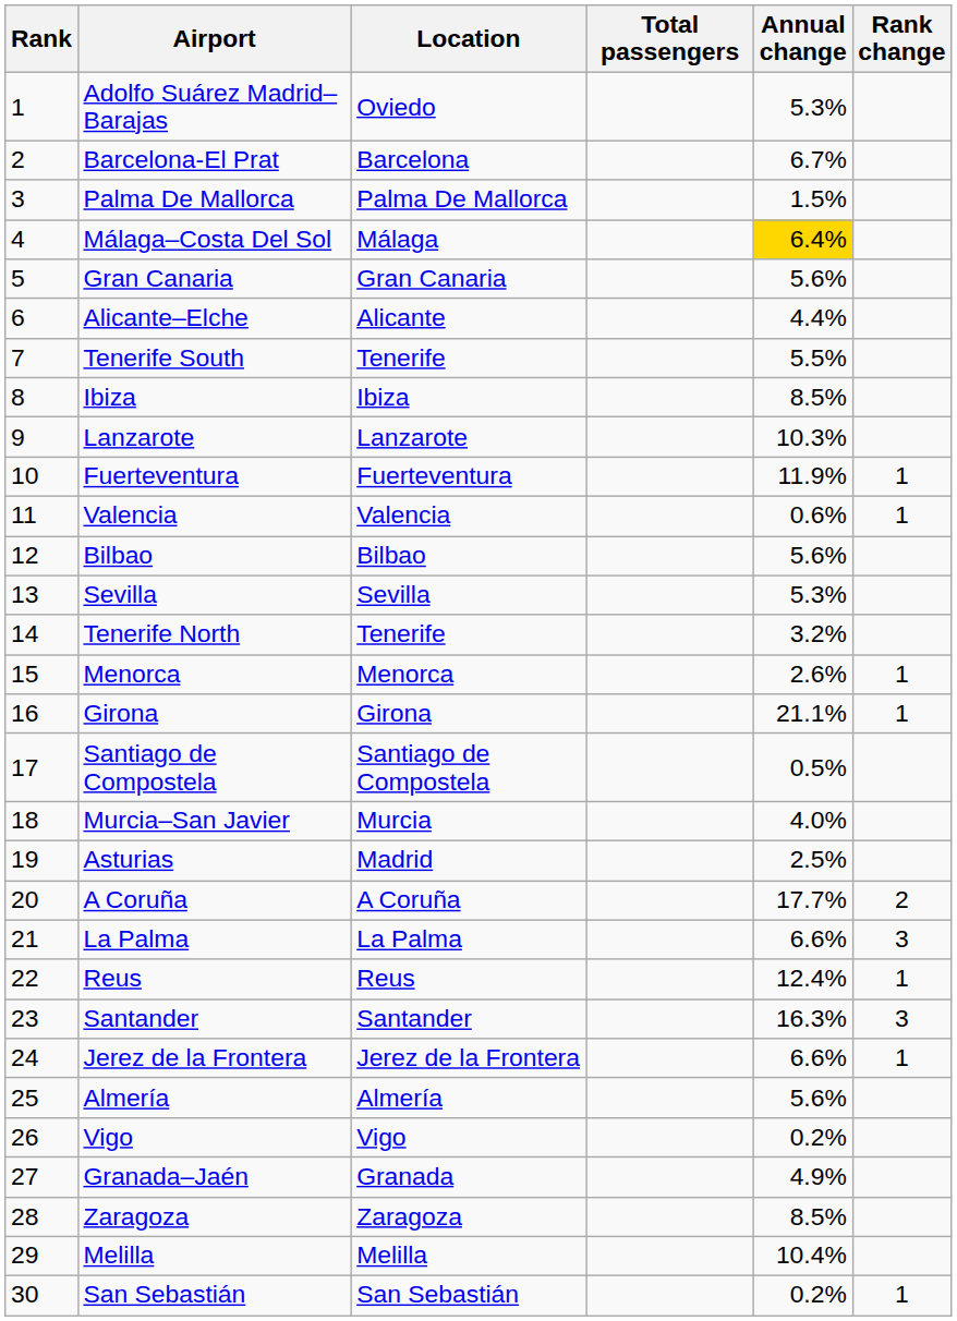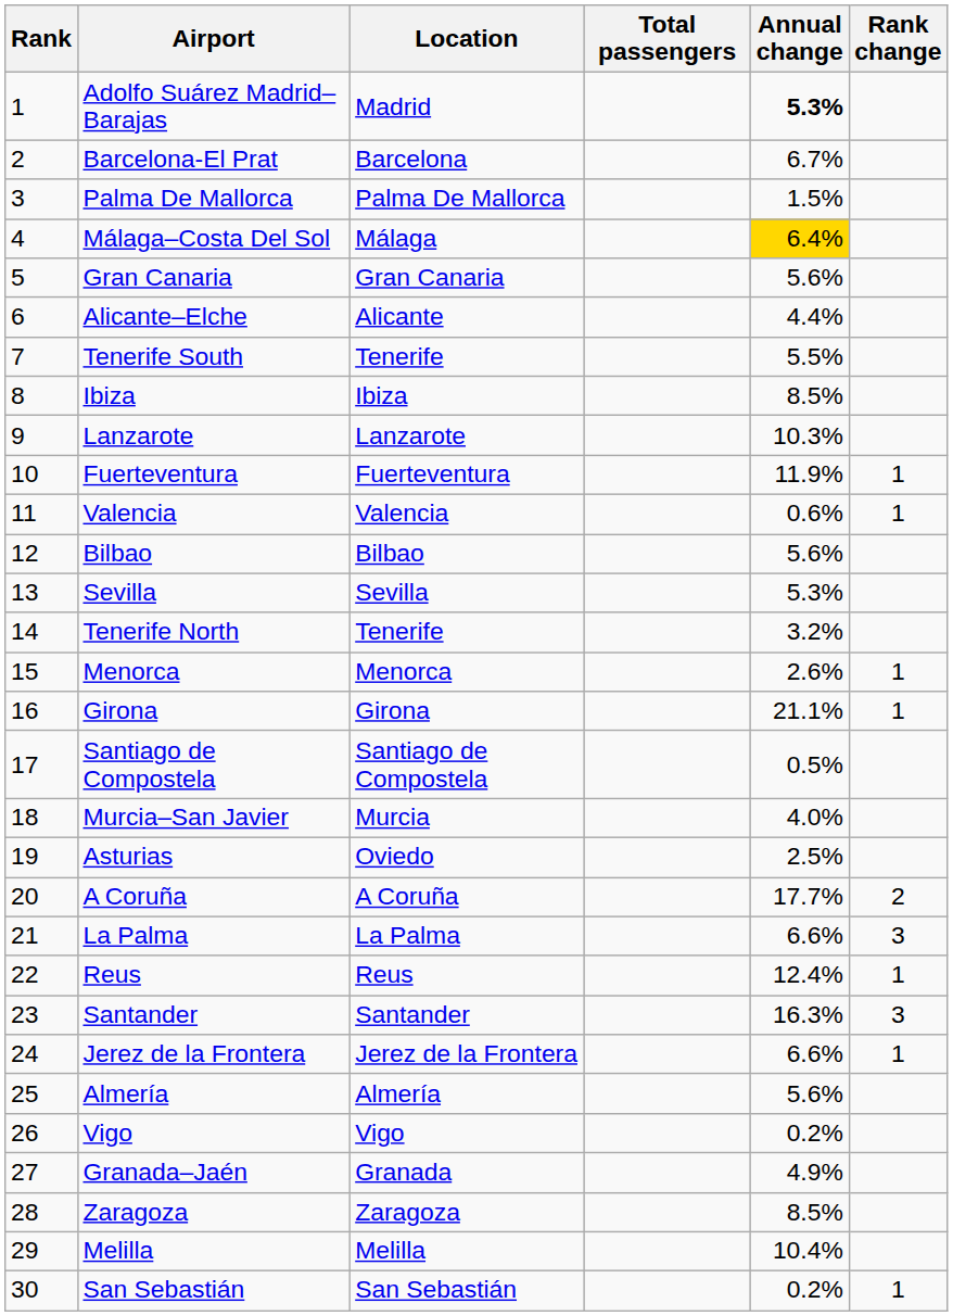Adolfo Suárez Madrid–Barajas | Location: Oviedo -> Madrid
Adolfo Suárez Madrid–Barajas | Annual change: normal -> bold
Asturias | Location: Madrid -> Oviedo
